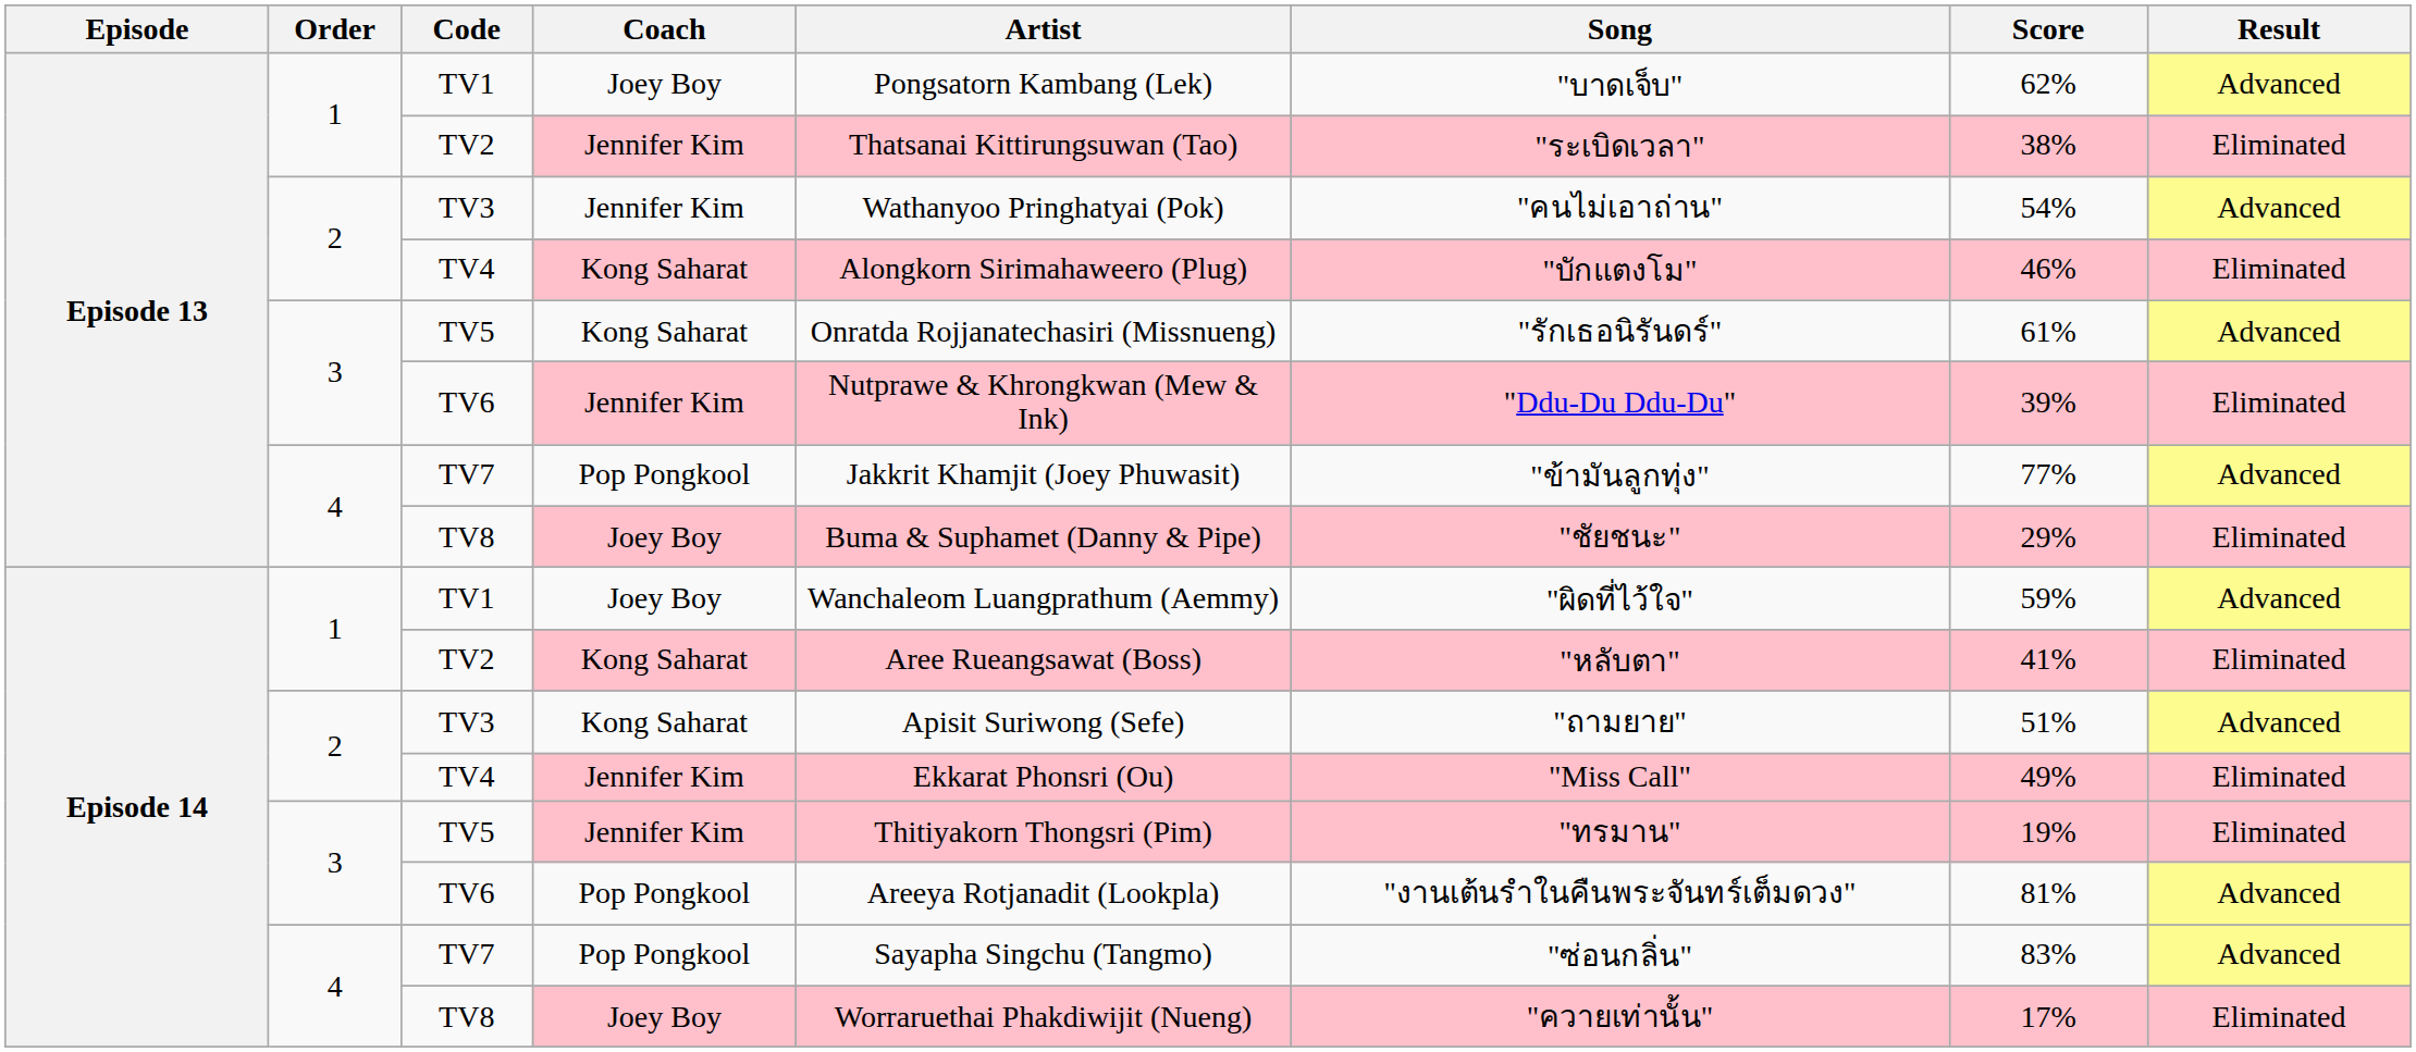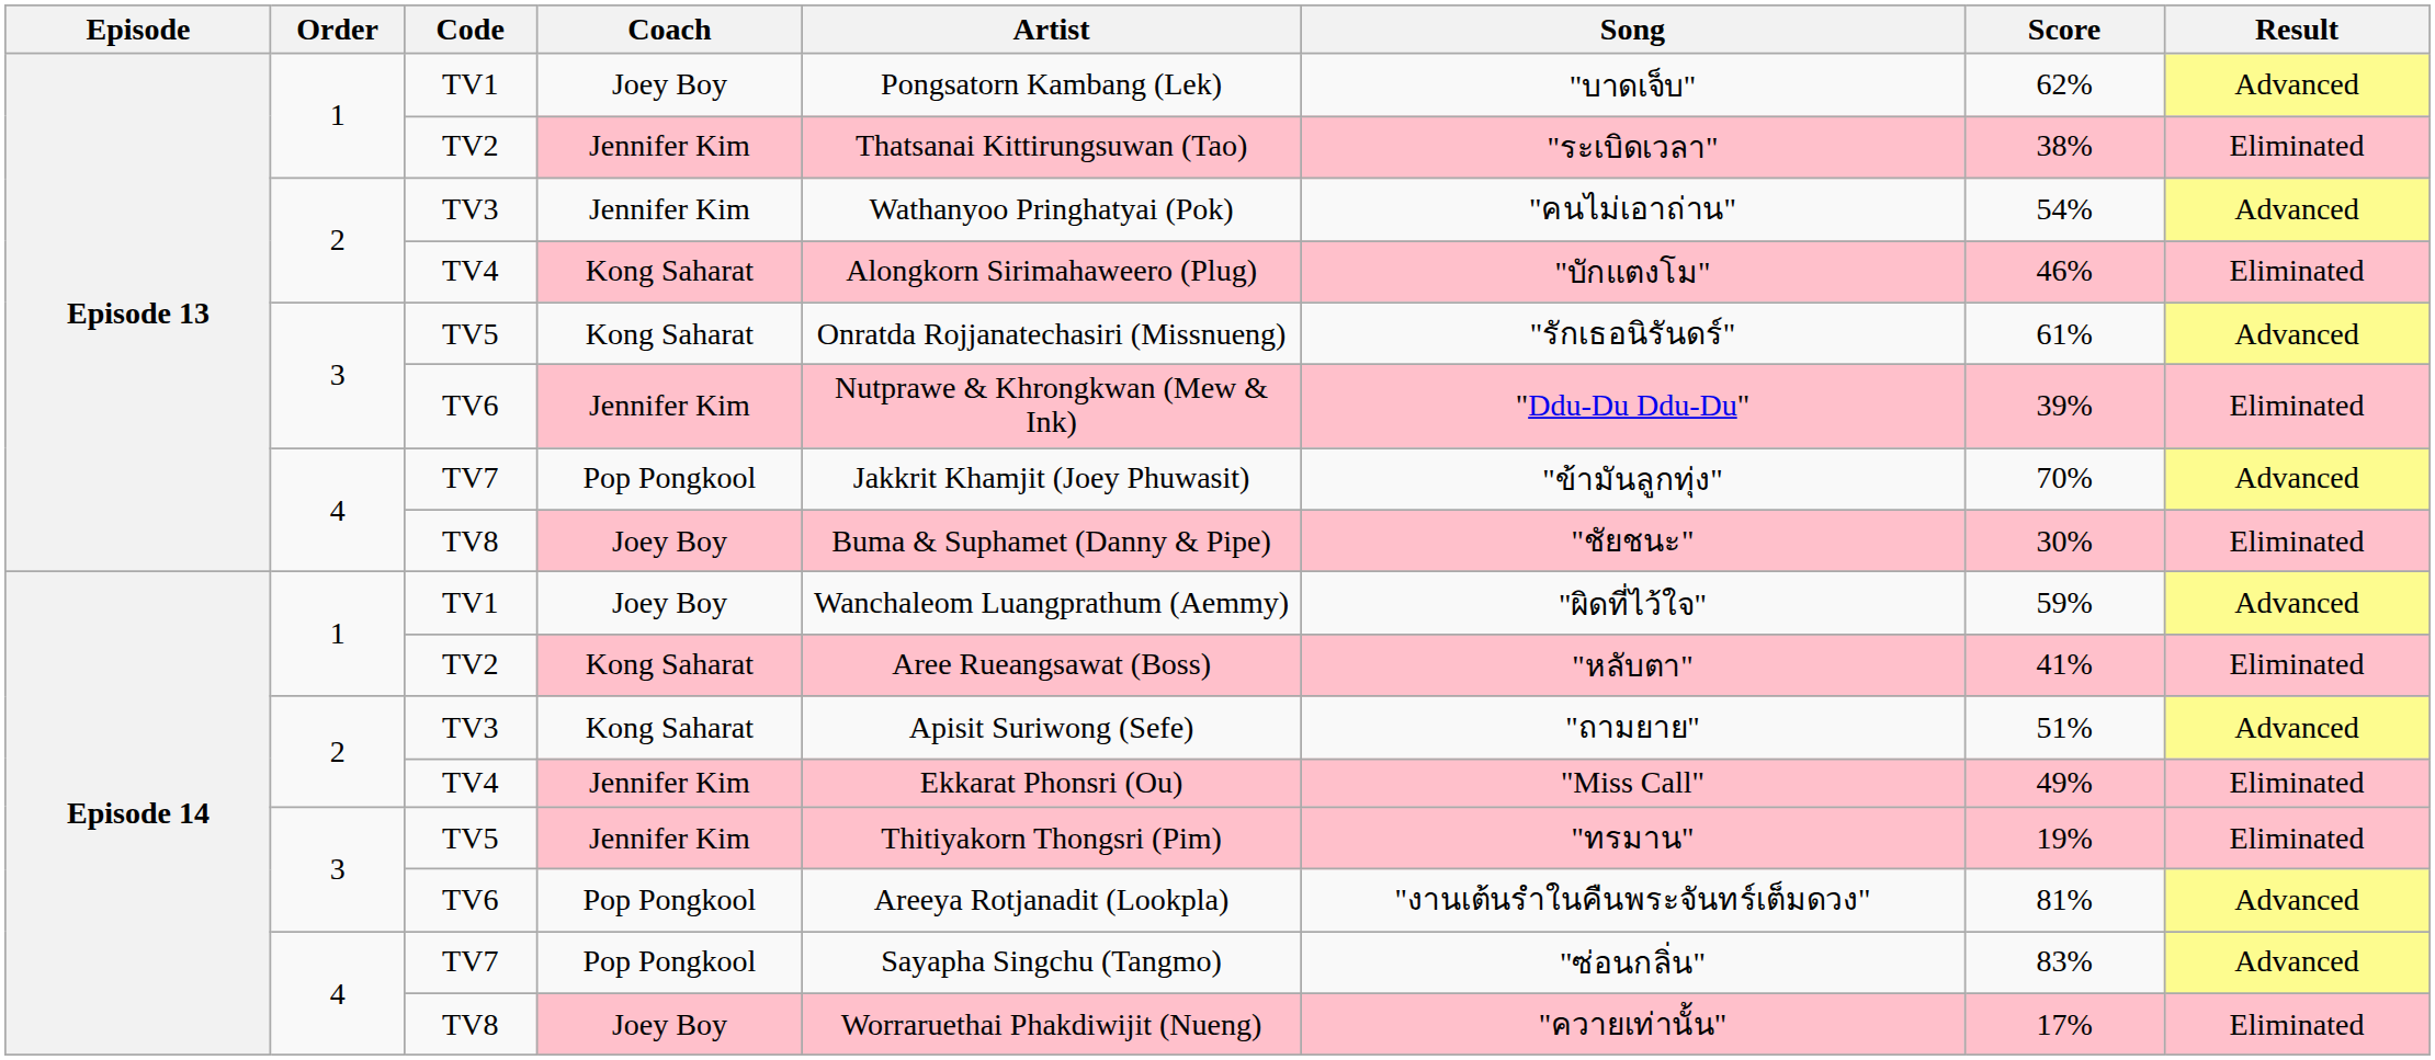Episode 13 / TV7 | Score: 77% -> 70%
Episode 13 / TV8 | Score: 29% -> 30%
